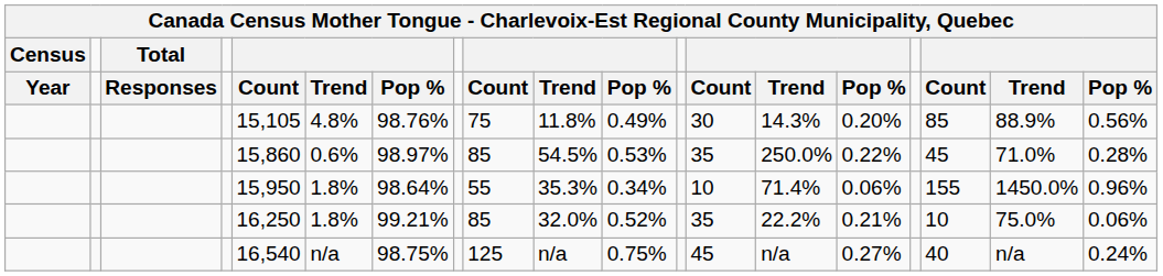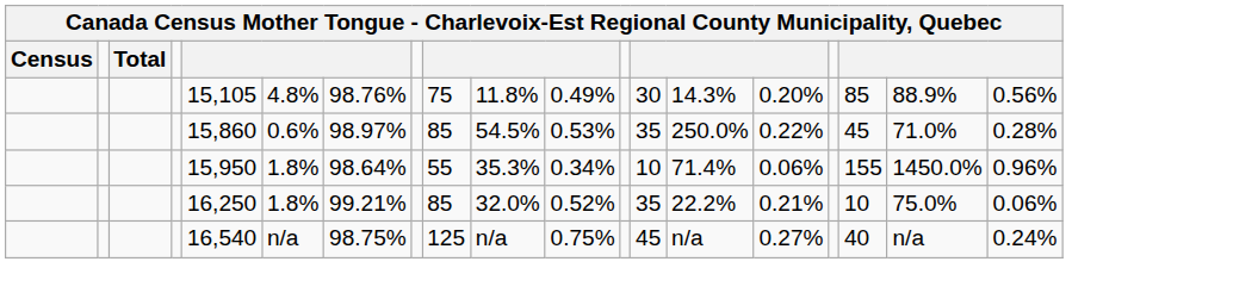- row: Year | Responses | Count | Trend | Pop % | Count | Trend | Pop % | Count | Trend | Pop % | Count | Trend | Pop %
